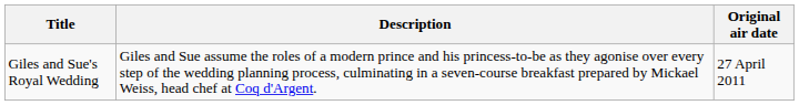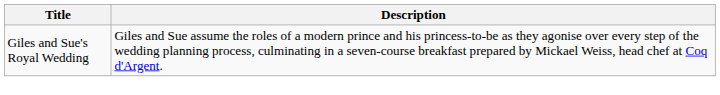- column: Original air date | 27 April 2011
